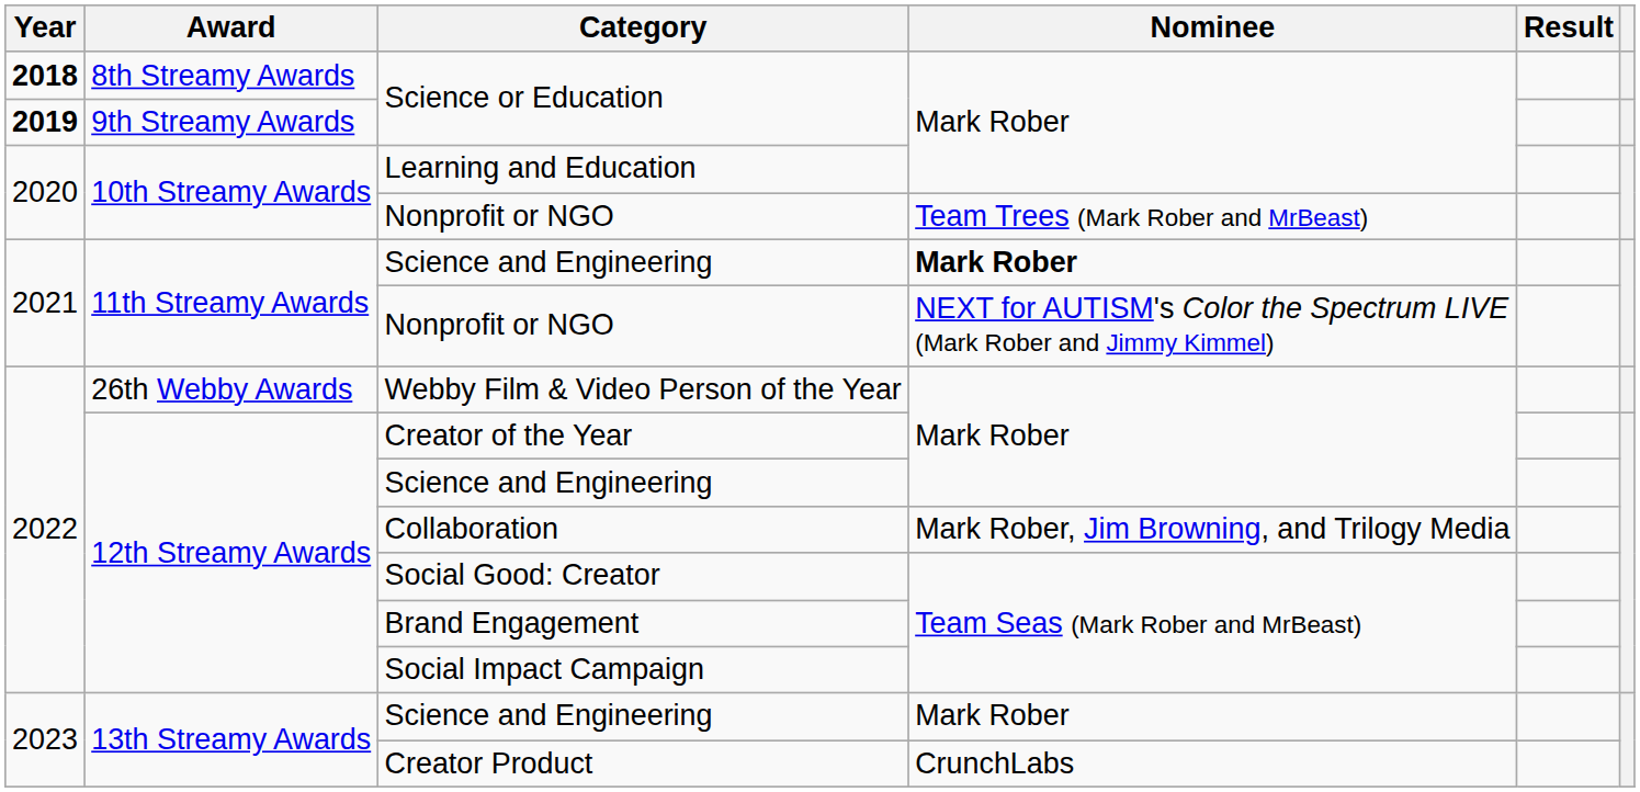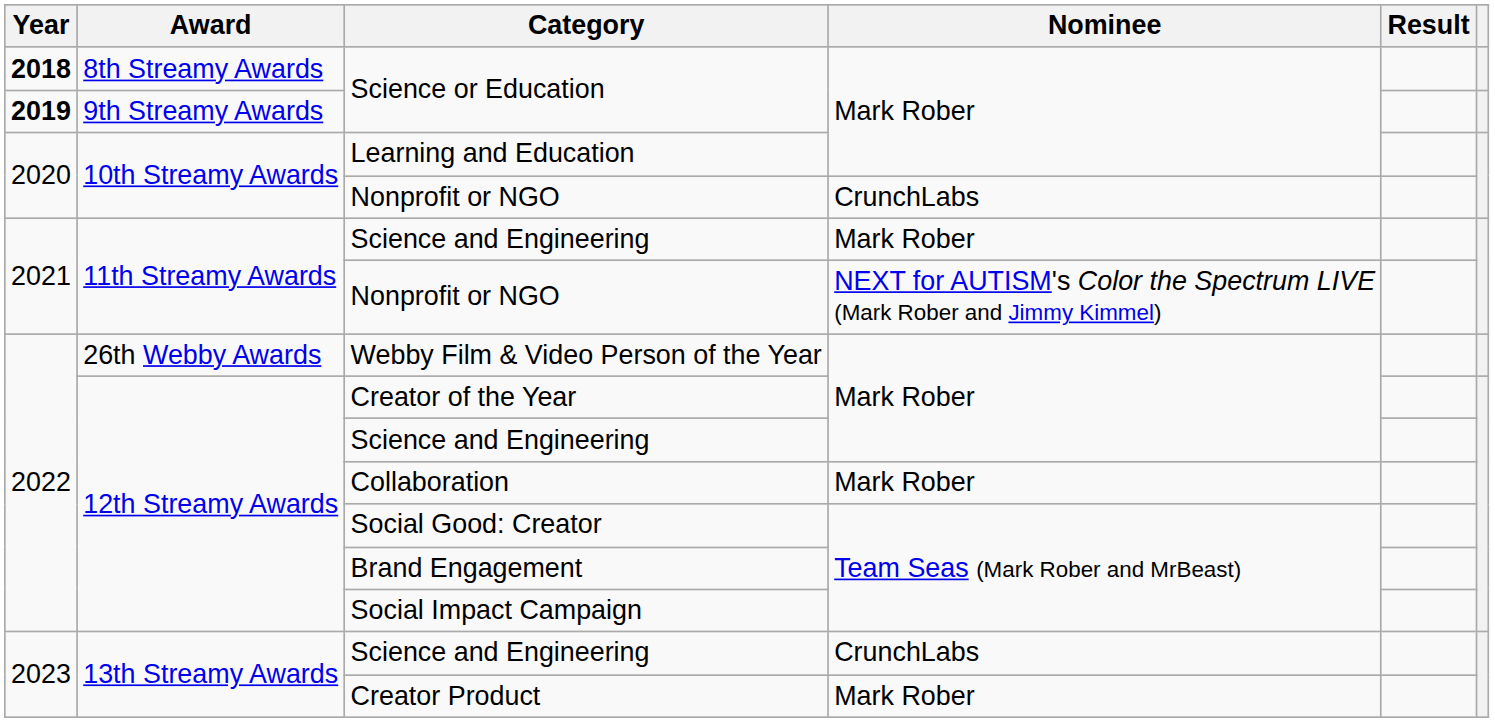10th Streamy Awards / Nonprofit or NGO | Nominee: Team Trees (Mark Rober and MrBeast) -> CrunchLabs
11th Streamy Awards / Science and Engineering | Nominee: bold -> normal
Collaboration | Nominee: Mark Rober, Jim Browning, and Trilogy Media -> Mark Rober
13th Streamy Awards / Science and Engineering | Nominee: Mark Rober -> CrunchLabs
Creator Product | Nominee: CrunchLabs -> Mark Rober
